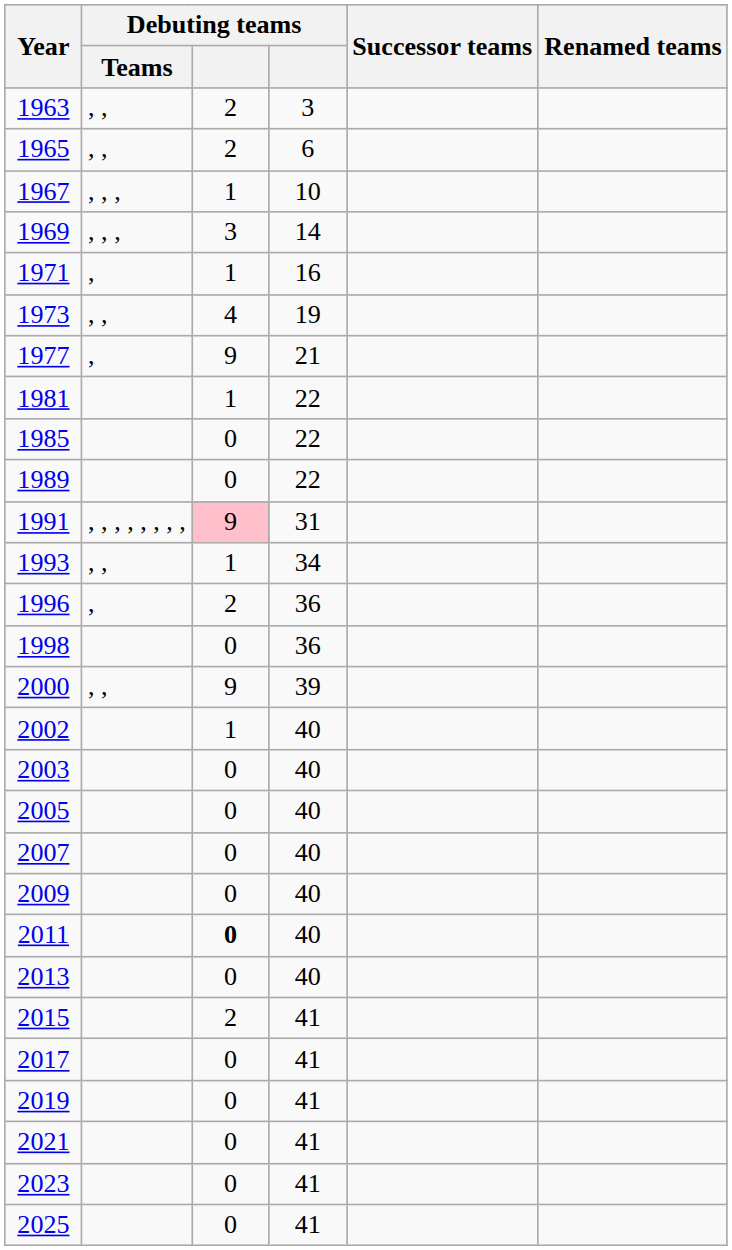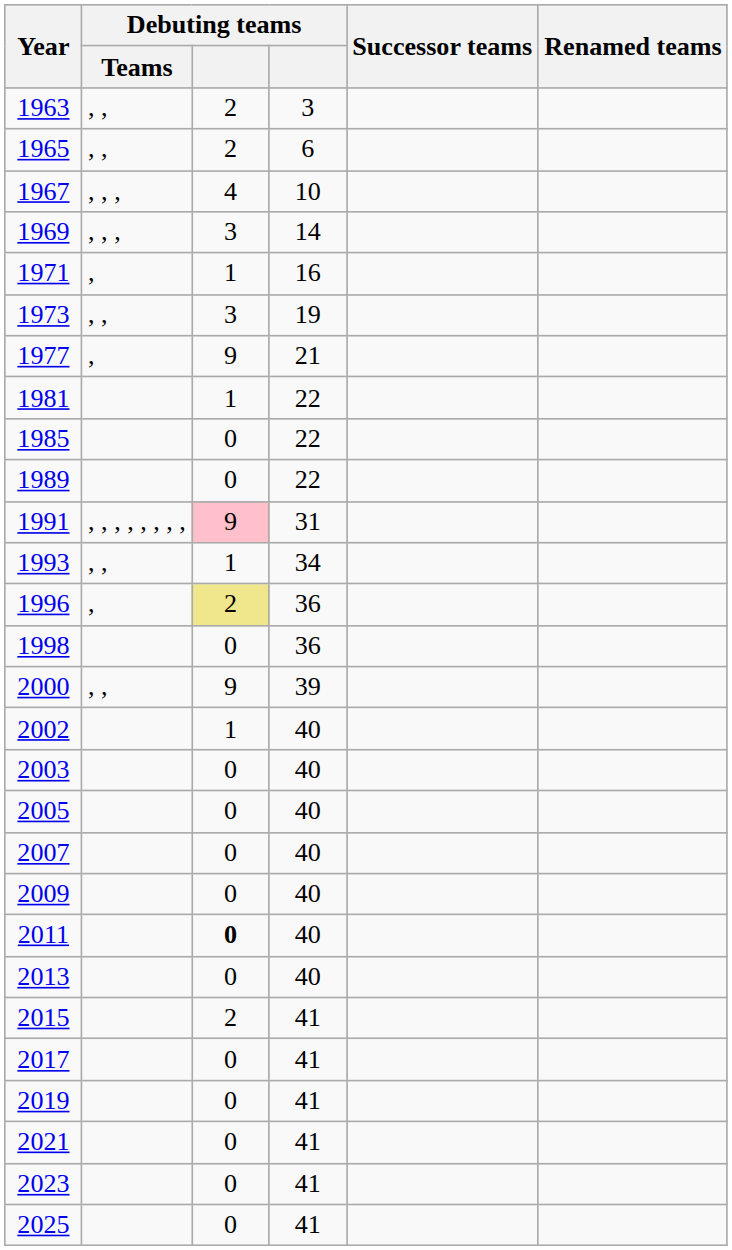1967 | column 3: 1 -> 4
1973 | column 3: 4 -> 3
1996 | column 3: no background -> khaki background
